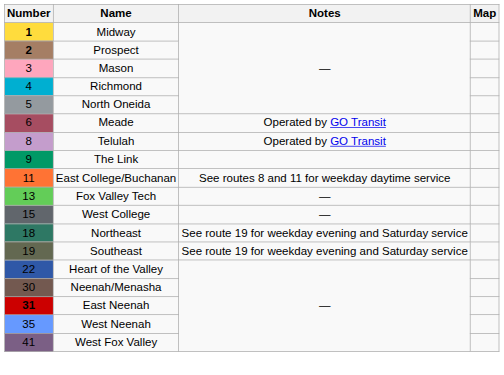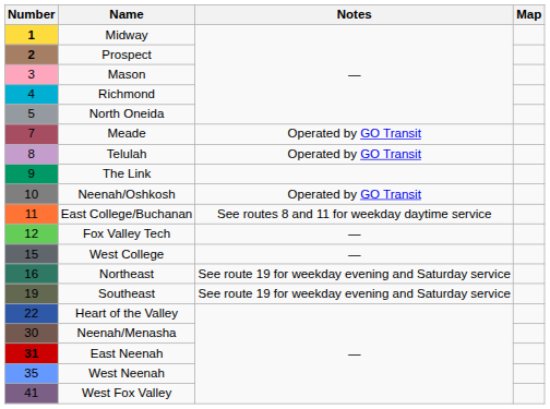Meade | Number: 6 -> 7
+ row: 10 | Neenah/Oshkosh | Operated by GO Transit
Fox Valley Tech | Number: 13 -> 12
Northeast | Number: 18 -> 16
